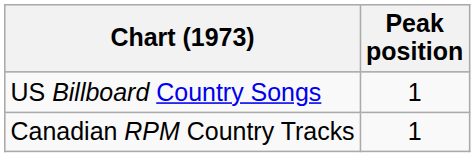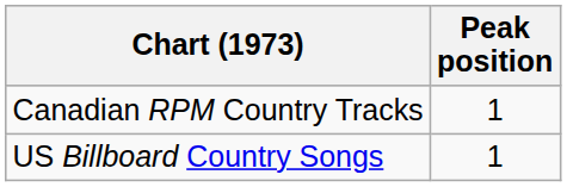rows swapped: Canadian RPM Country Tracks <-> US Billboard Country Songs
